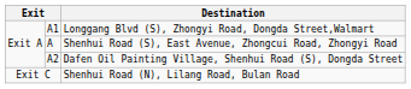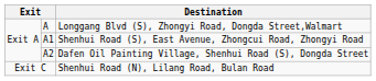Longgang Blvd (S), Zhongyi Road, Dongda Street,Walmart | column 2: A1 -> A
Shenhui Road (S), East Avenue, Zhongcui Road, Zhongyi Road | column 2: A -> A1
